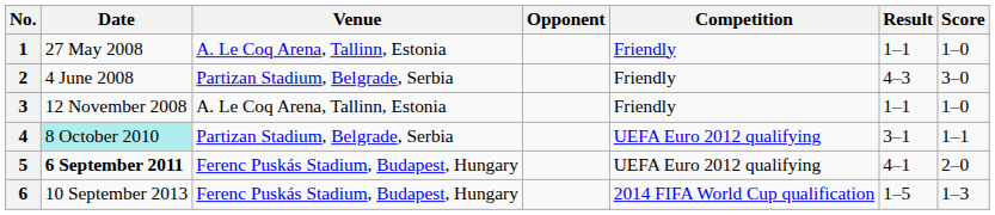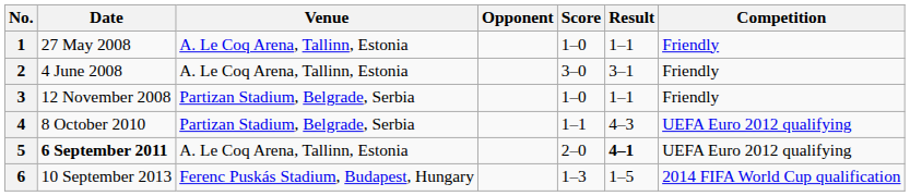columns swapped: Score <-> Competition
2 | Venue: Partizan Stadium, Belgrade, Serbia -> A. Le Coq Arena, Tallinn, Estonia
2 | Result: 4–3 -> 3–1
3 | Venue: A. Le Coq Arena, Tallinn, Estonia -> Partizan Stadium, Belgrade, Serbia
4 | Date: paleturquoise background -> no background
4 | Result: 3–1 -> 4–3
5 | Venue: Ferenc Puskás Stadium, Budapest, Hungary -> A. Le Coq Arena, Tallinn, Estonia
5 | Result: normal -> bold
